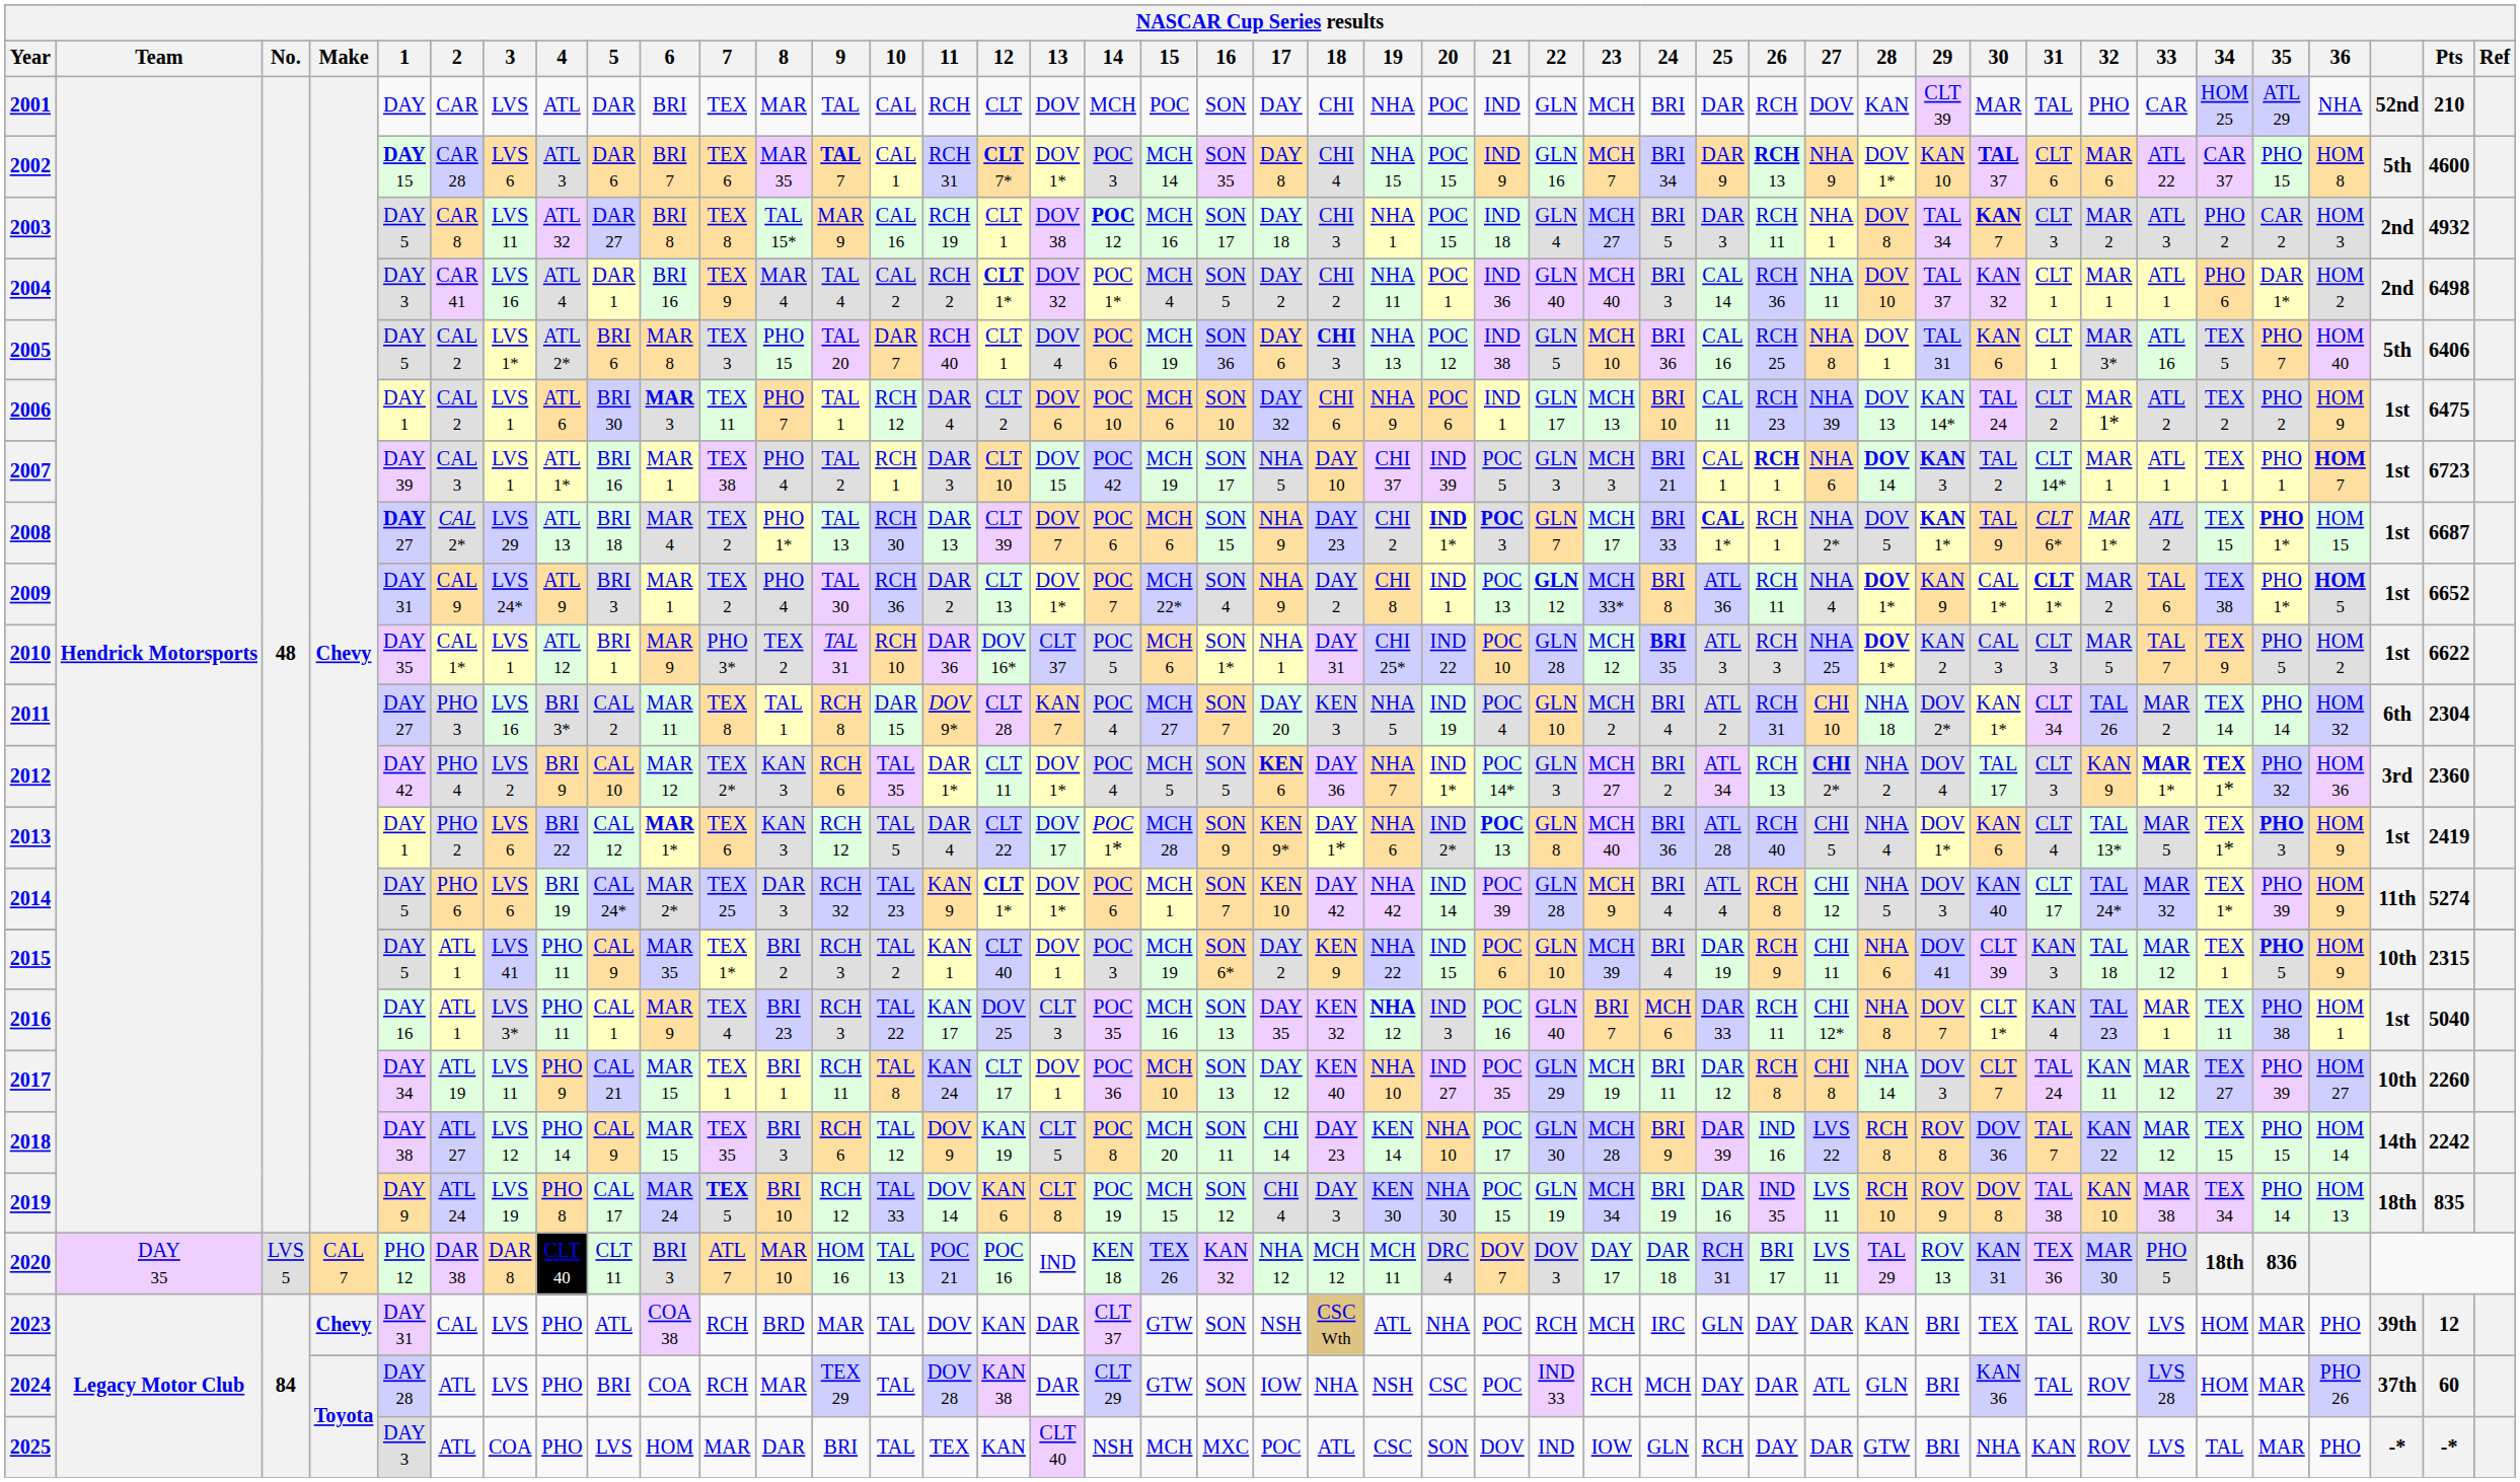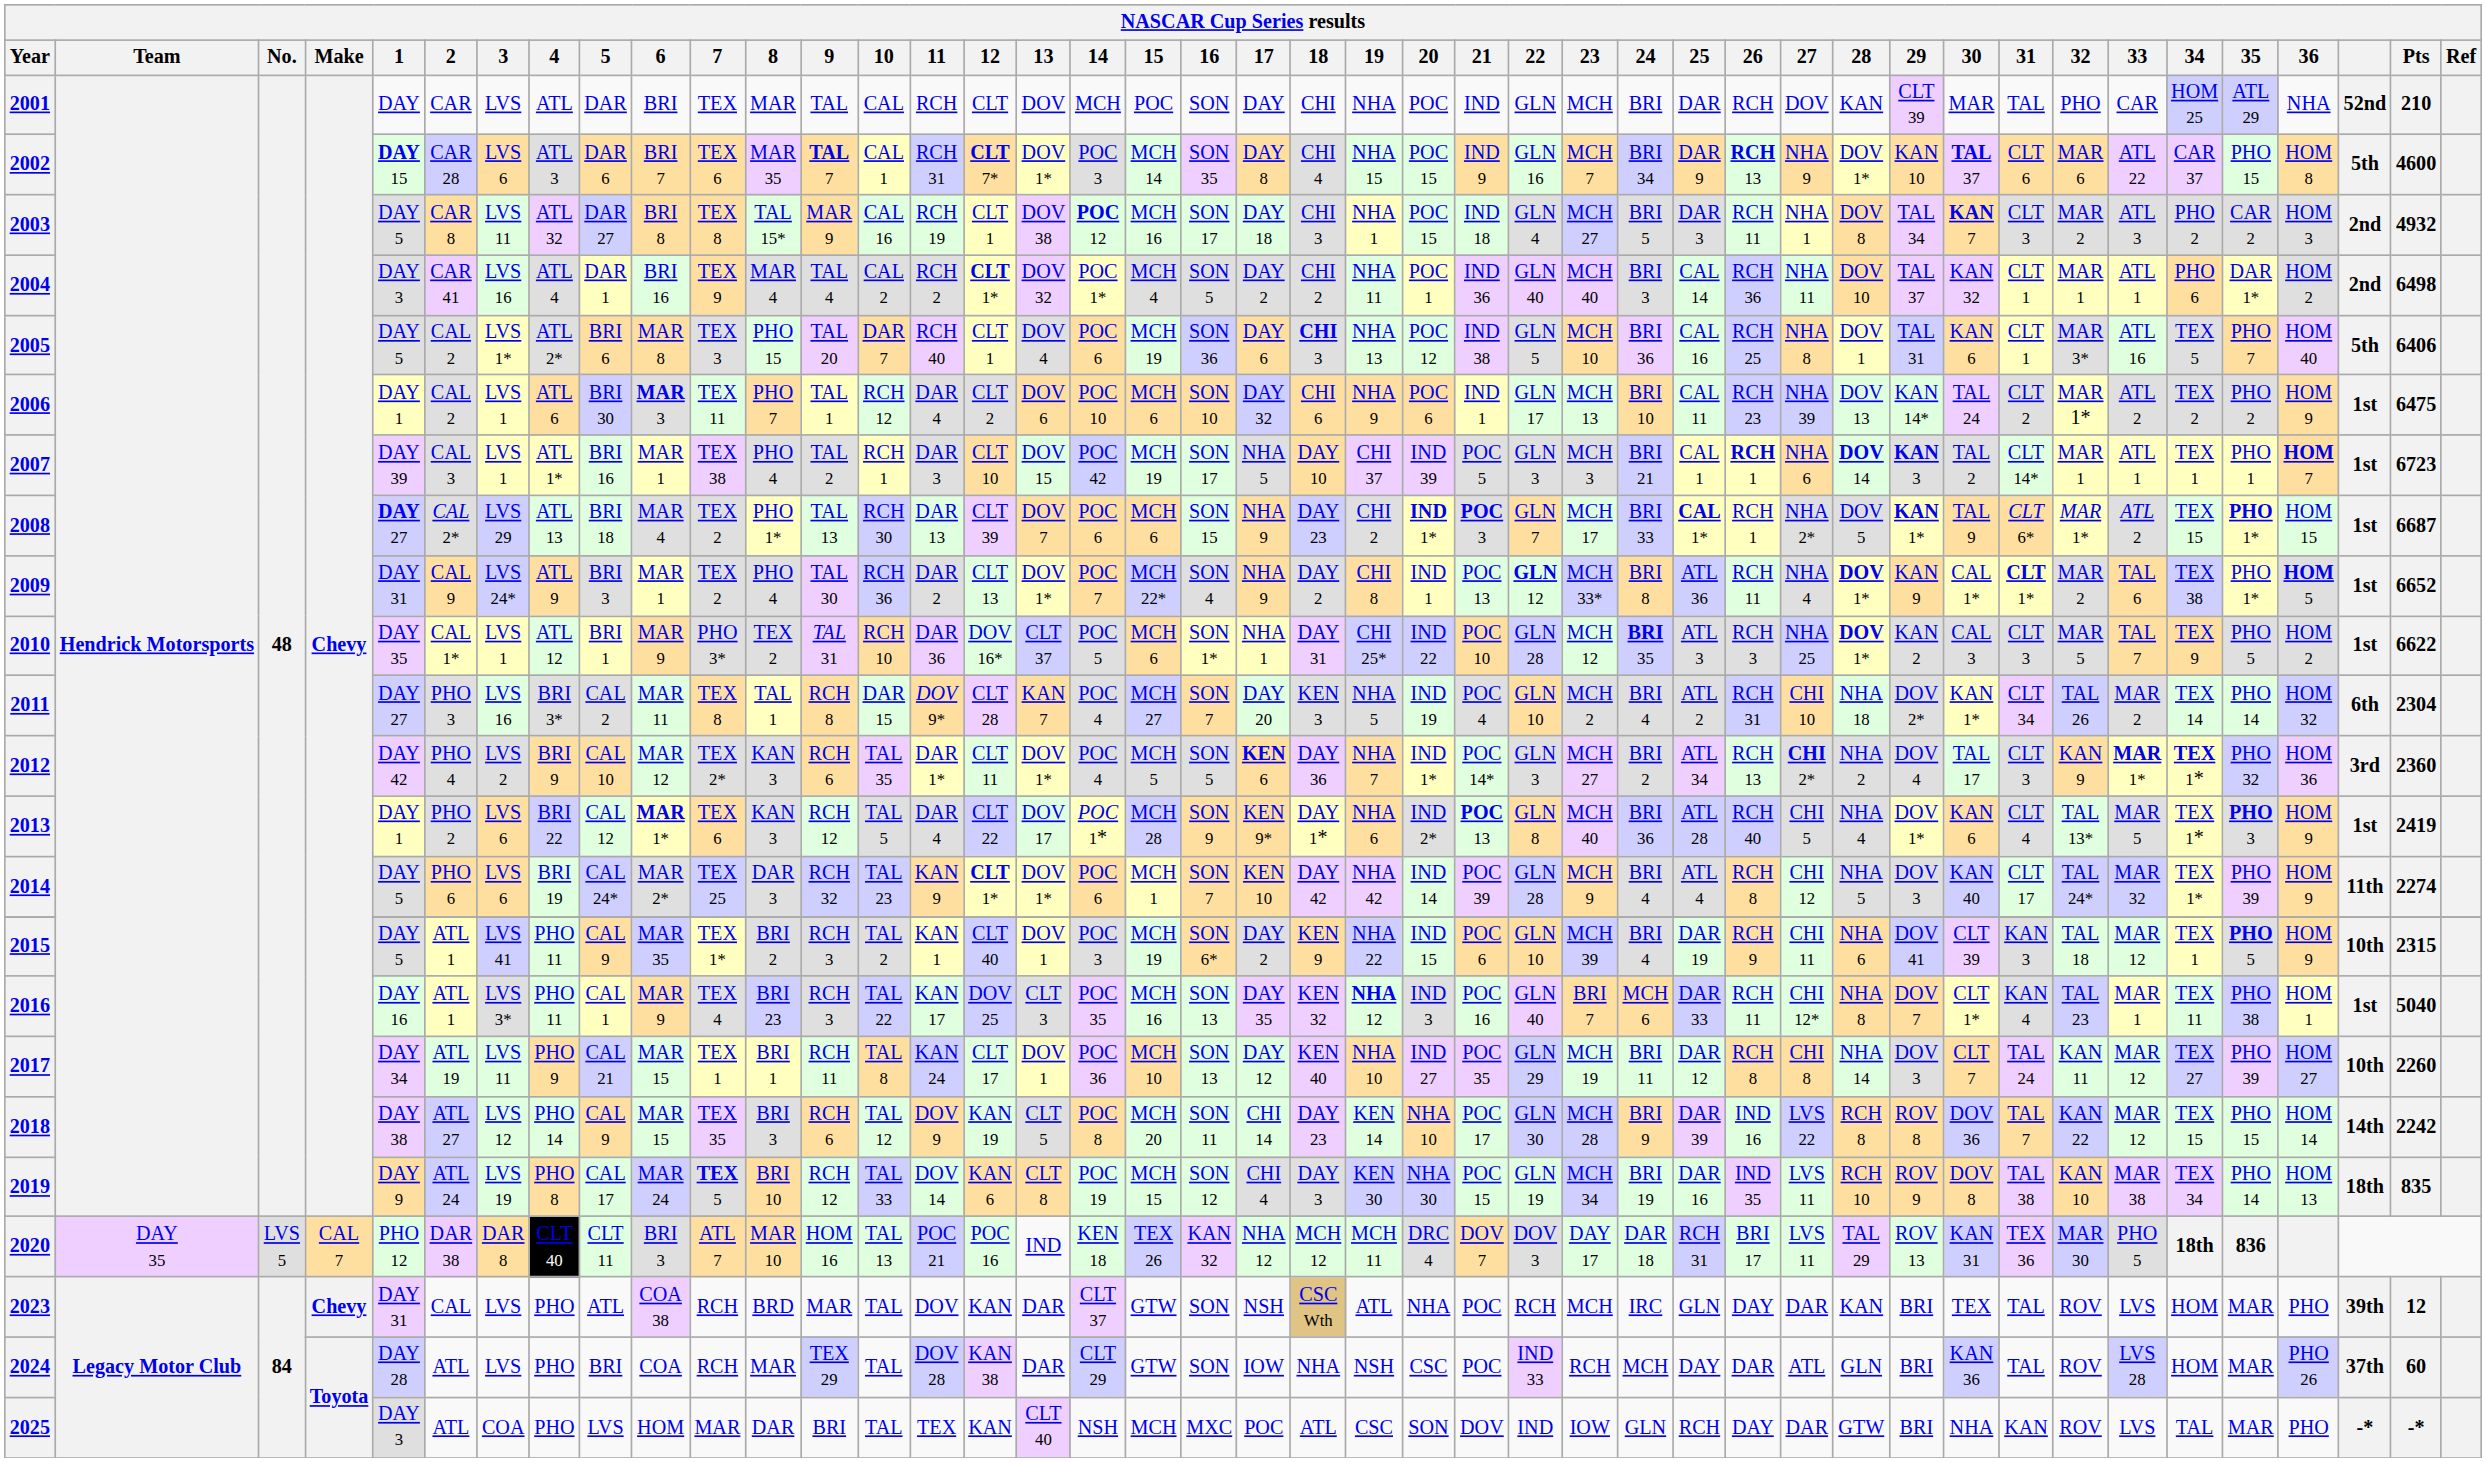2014 | Pts: 5274 -> 2274
